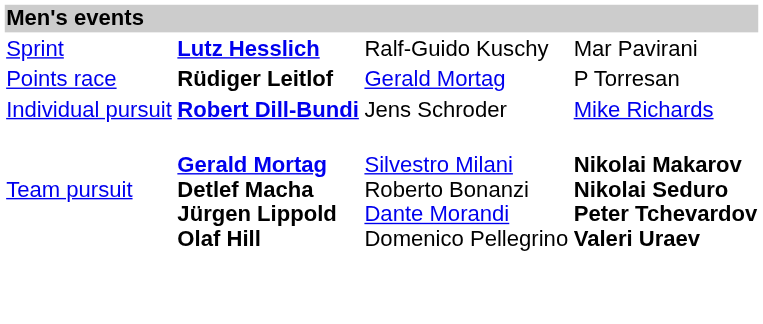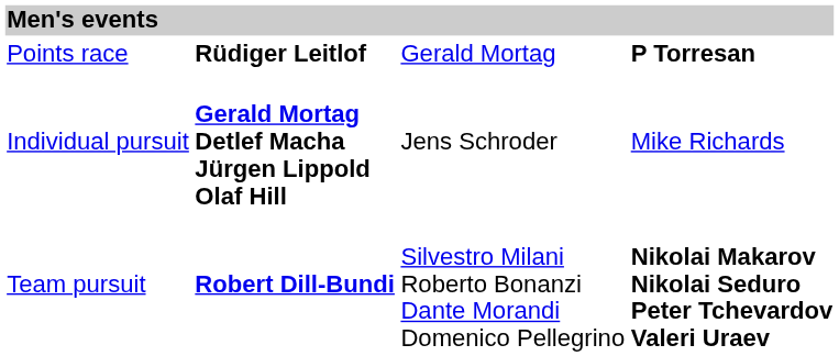- row: Sprint | Lutz Hesslich | Ralf-Guido Kuschy | Mar Pavirani
Points race | column 4: normal -> bold
Individual pursuit | column 2: Robert Dill-Bundi -> Gerald Mortag Detlef Macha Jürgen Lippold Olaf Hill
Team pursuit | column 2: Gerald Mortag Detlef Macha Jürgen Lippold Olaf Hill -> Robert Dill-Bundi
